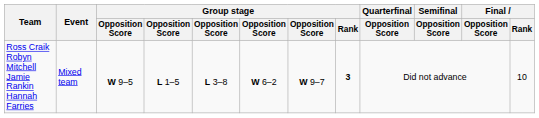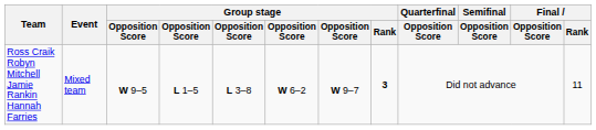Ross Craik Robyn Mitchell Jamie Rankin Hannah Farries | Final / Rank: 10 -> 11
